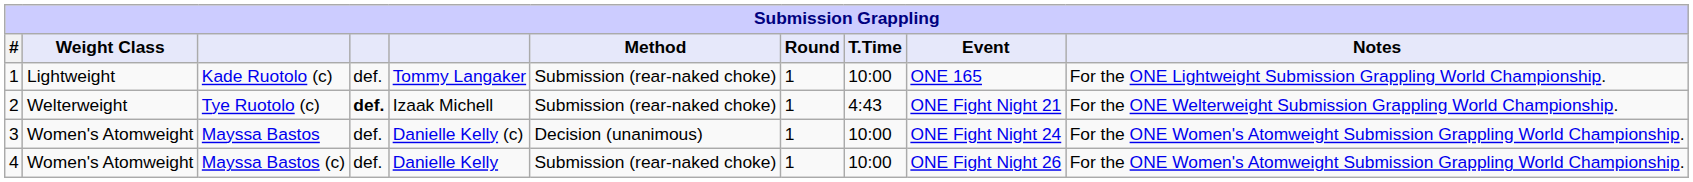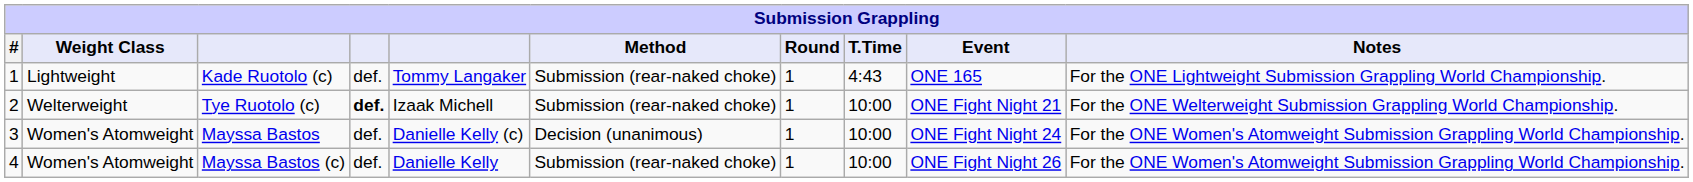Kade Ruotolo (c) | T.Time: 10:00 -> 4:43
Tye Ruotolo (c) | T.Time: 4:43 -> 10:00
